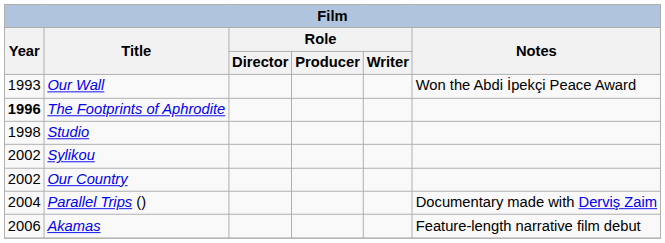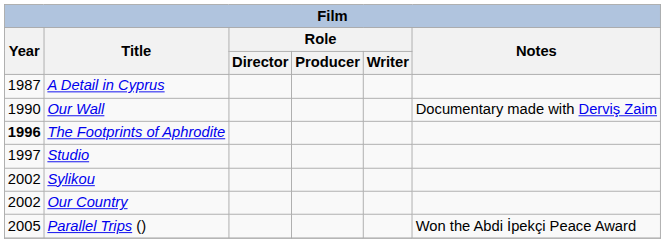+ row: 1987 | A Detail in Cyprus
Our Wall | Year: 1993 -> 1990
Our Wall | Notes: Won the Abdi İpekçi Peace Award -> Documentary made with Derviş Zaim
Studio | Year: 1998 -> 1997
Parallel Trips () | Year: 2004 -> 2005
Parallel Trips () | Notes: Documentary made with Derviş Zaim -> Won the Abdi İpekçi Peace Award
- row: 2006 | Akamas | Feature-length narrative film debut
